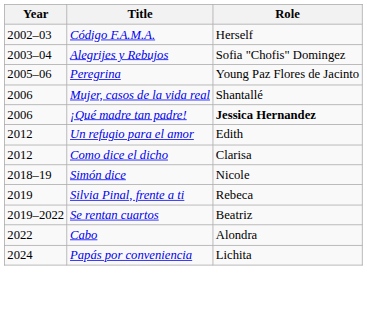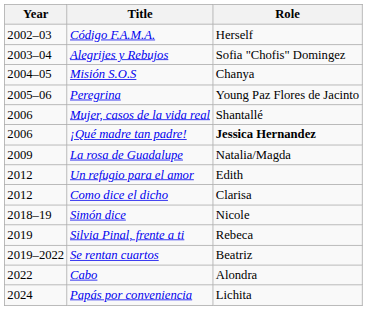+ row: 2004–05 | Misión S.O.S | Chanya
+ row: 2009 | La rosa de Guadalupe | Natalia/Magda
